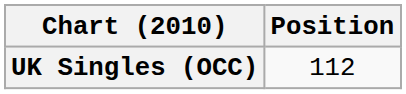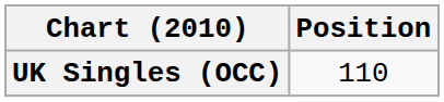UK Singles (OCC) | Position: 112 -> 110
